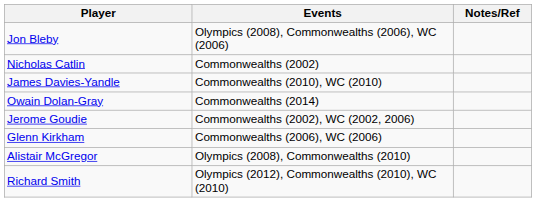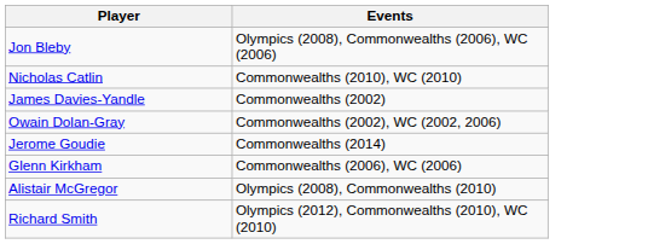- column: Notes/Ref
Nicholas Catlin | Events: Commonwealths (2002) -> Commonwealths (2010), WC (2010)
James Davies-Yandle | Events: Commonwealths (2010), WC (2010) -> Commonwealths (2002)
Owain Dolan-Gray | Events: Commonwealths (2014) -> Commonwealths (2002), WC (2002, 2006)
Jerome Goudie | Events: Commonwealths (2002), WC (2002, 2006) -> Commonwealths (2014)
